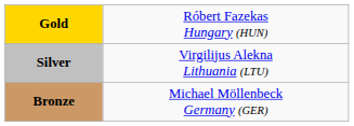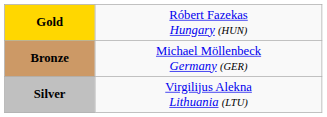rows swapped: Silver <-> Bronze
